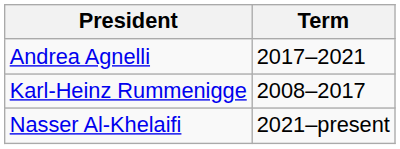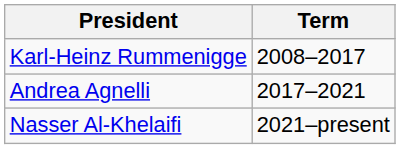rows swapped: Karl-Heinz Rummenigge <-> Andrea Agnelli
